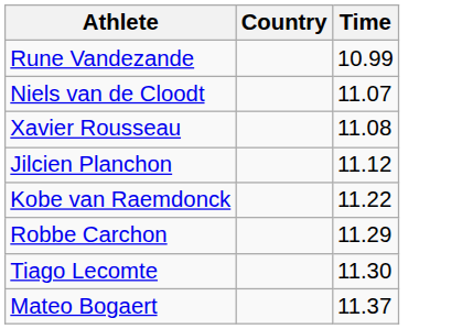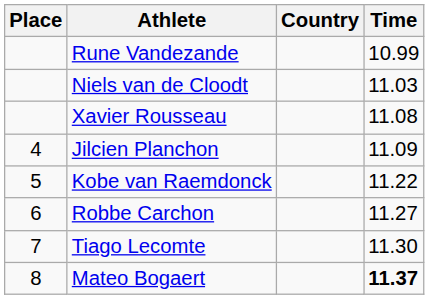+ column: Place | 4 | 5 | 6 | 7 | 8
Niels van de Cloodt | Time: 11.07 -> 11.03
Jilcien Planchon | Time: 11.12 -> 11.09
Robbe Carchon | Time: 11.29 -> 11.27
Mateo Bogaert | Time: normal -> bold
